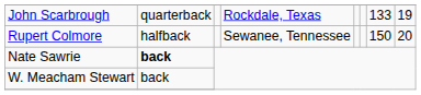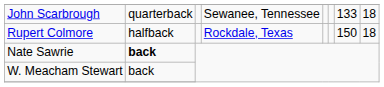John Scarbrough | column 4: Rockdale, Texas -> Sewanee, Tennessee
John Scarbrough | column 8: 19 -> 18
Rupert Colmore | column 4: Sewanee, Tennessee -> Rockdale, Texas
Rupert Colmore | column 8: 20 -> 18
